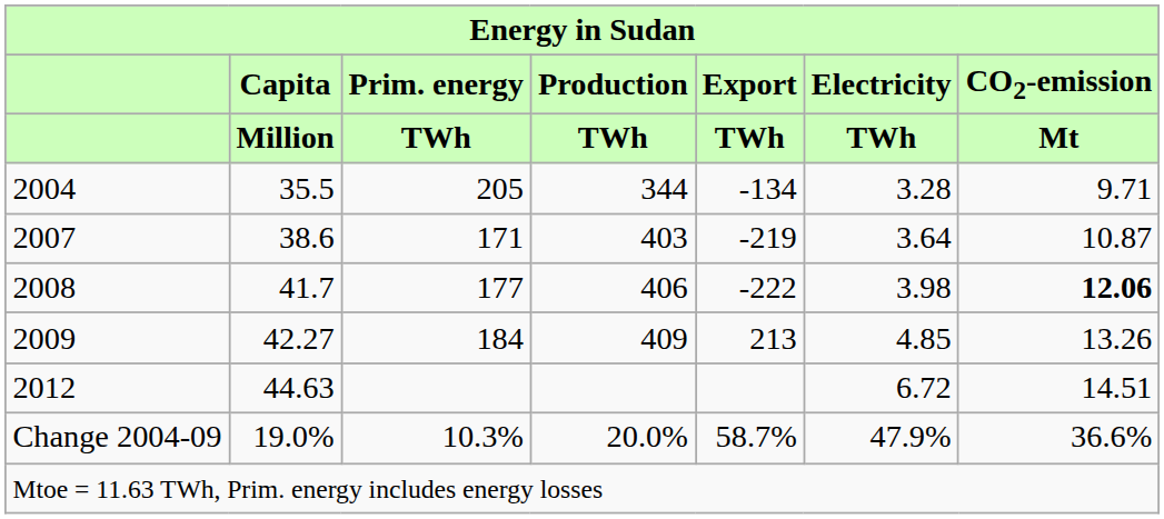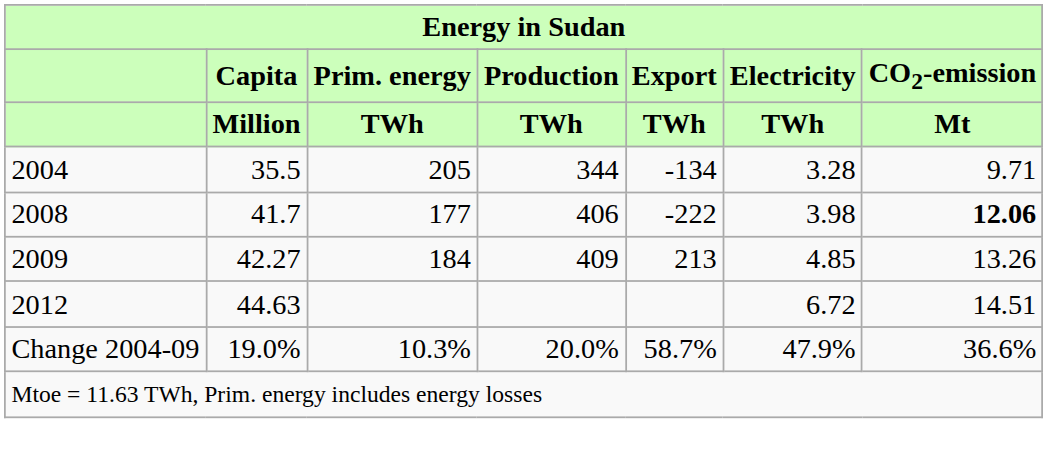- row: 2007 | 38.6 | 171 | 403 | -219 | 3.64 | 10.87
